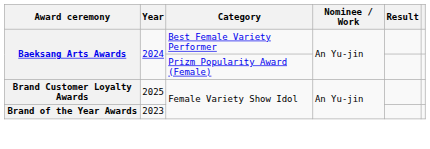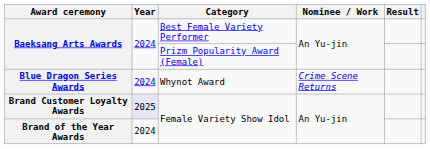+ row: Blue Dragon Series Awards | 2024 | Whynot Award | Crime Scene Returns
Brand Customer Loyalty Awards | Year: no background -> lavender background
Brand of the Year Awards | Year: 2023 -> 2024
